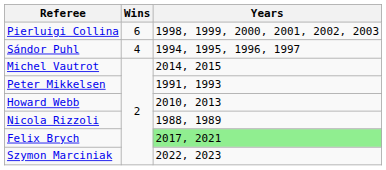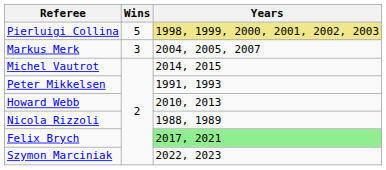Pierluigi Collina | Wins: 6 -> 5
Pierluigi Collina | Years: no background -> khaki background
- row: Sándor Puhl | 4 | 1994, 1995, 1996, 1997
+ row: Markus Merk | 3 | 2004, 2005, 2007
